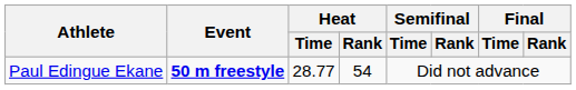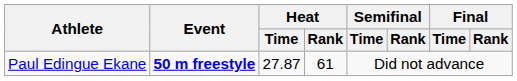Paul Edingue Ekane | Heat / Time: 28.77 -> 27.87
Paul Edingue Ekane | Heat / Rank: 54 -> 61
